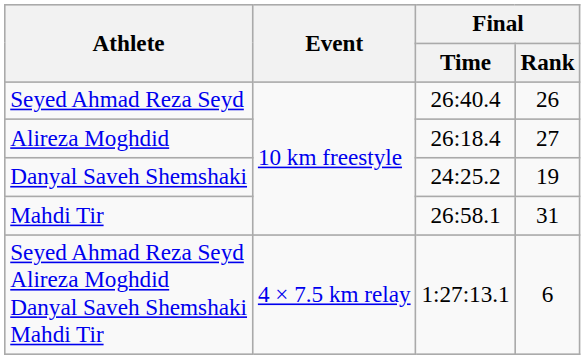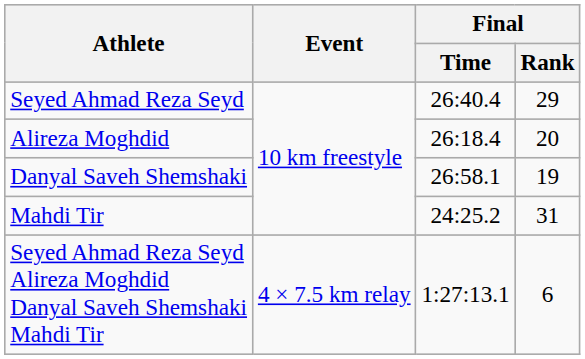Seyed Ahmad Reza Seyd | Final / Rank: 26 -> 29
Alireza Moghdid | Final / Rank: 27 -> 20
Danyal Saveh Shemshaki | Final / Time: 24:25.2 -> 26:58.1
Mahdi Tir | Final / Time: 26:58.1 -> 24:25.2
